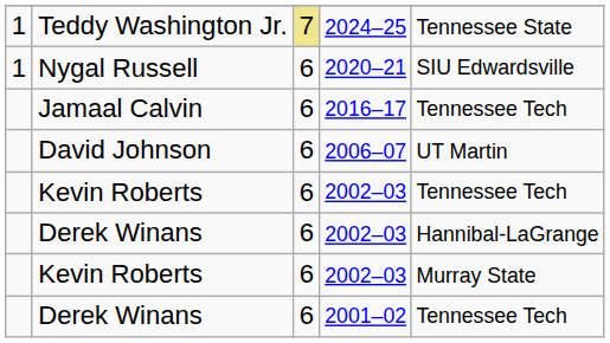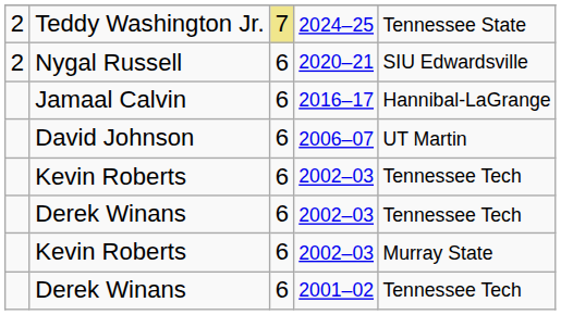Teddy Washington Jr. | column 1: 1 -> 2
Nygal Russell | column 1: 1 -> 2
Jamaal Calvin | column 5: Tennessee Tech -> Hannibal-LaGrange
Derek Winans / 2002–03 | column 5: Hannibal-LaGrange -> Tennessee Tech
